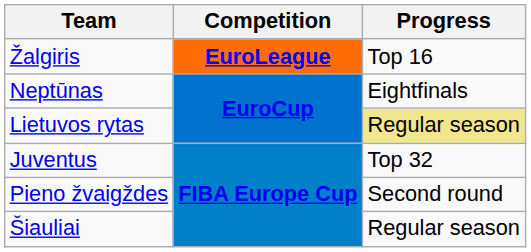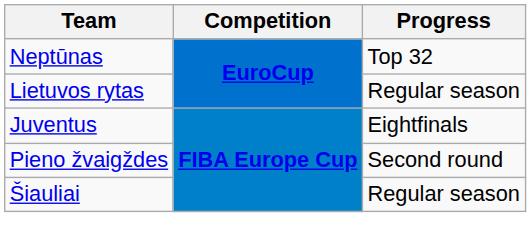- row: Žalgiris | EuroLeague | Top 16
Neptūnas | Progress: Eightfinals -> Top 32
Lietuvos rytas | Progress: khaki background -> no background
Juventus | Progress: Top 32 -> Eightfinals
